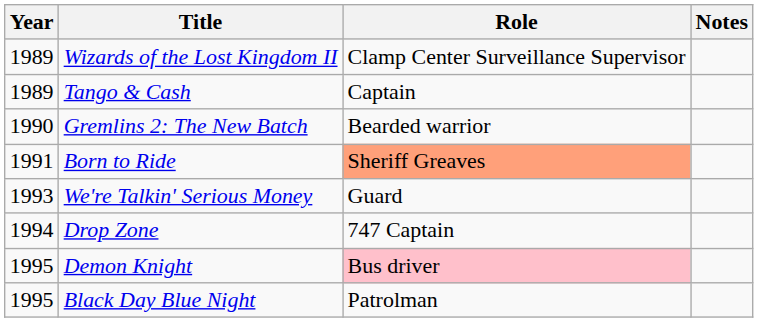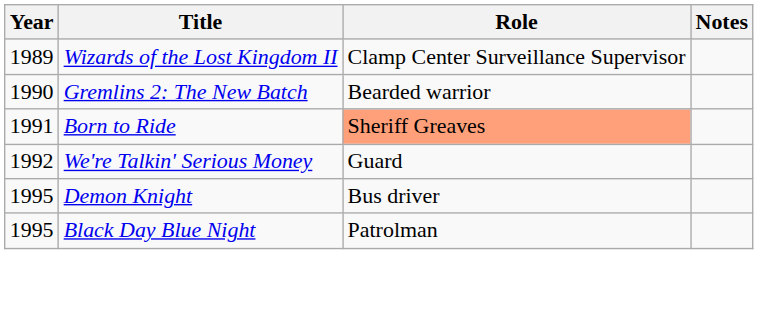- row: 1989 | Tango & Cash | Captain
We're Talkin' Serious Money | Year: 1993 -> 1992
- row: 1994 | Drop Zone | 747 Captain
Demon Knight | Role: pink background -> no background
